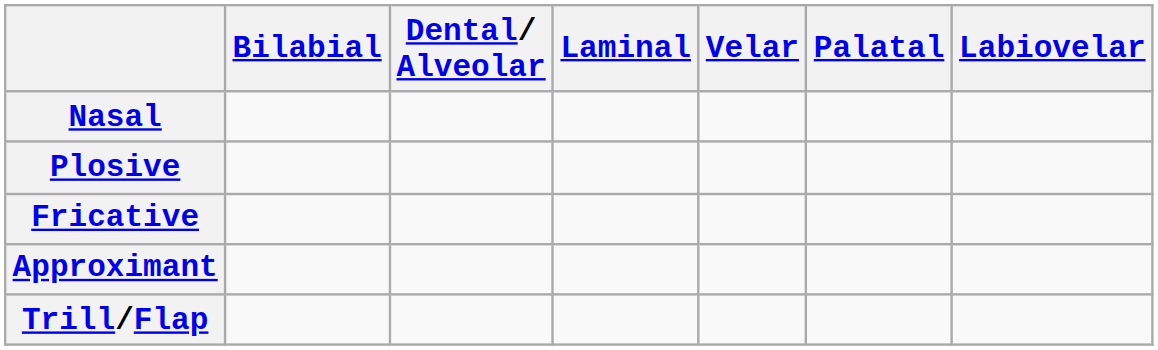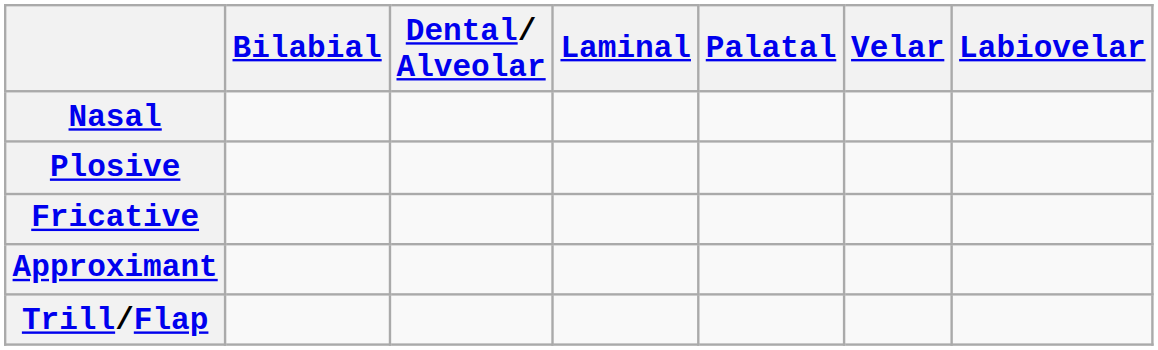columns swapped: Palatal <-> Velar
